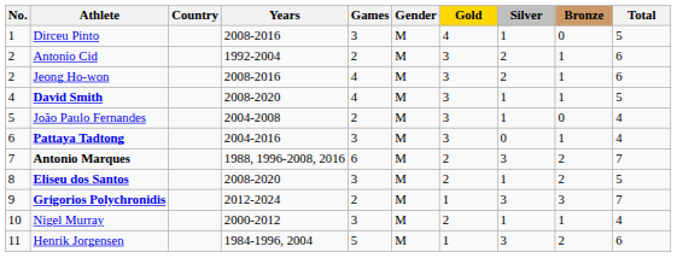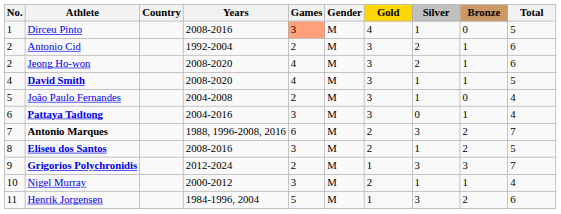Dirceu Pinto | Games: no background -> lightsalmon background
Jeong Ho-won | Years: 2008-2016 -> 2008-2020
Eliseu dos Santos | Years: 2008-2020 -> 2008-2016
